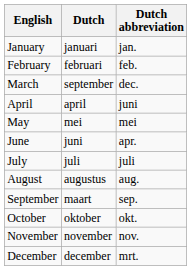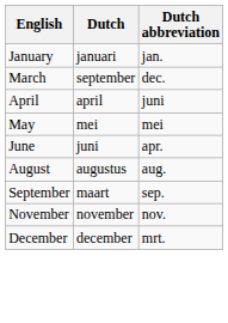- row: February | februari | feb.
- row: July | juli | juli
- row: October | oktober | okt.
